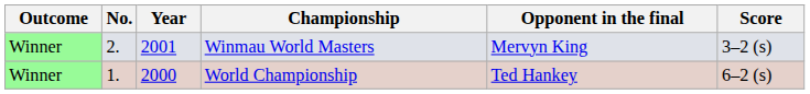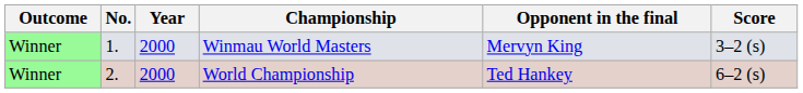Winmau World Masters | No.: 2. -> 1.
Winmau World Masters | Year: 2001 -> 2000
World Championship | No.: 1. -> 2.
